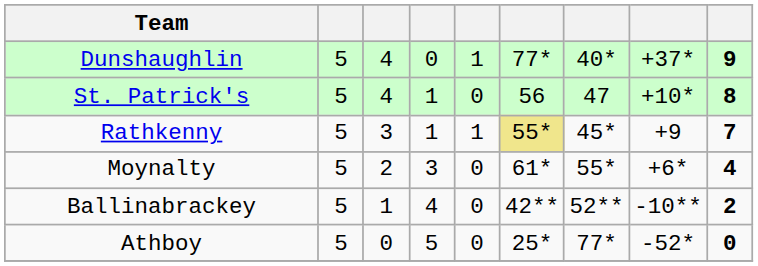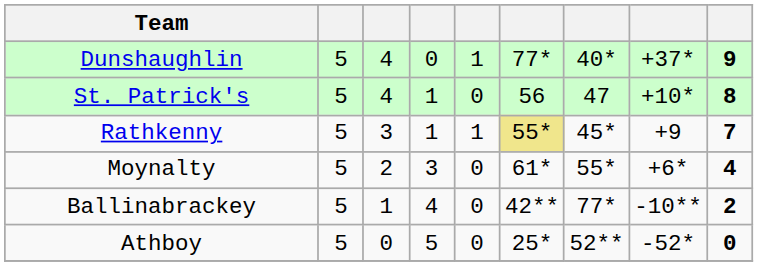Ballinabrackey | column 7: 52** -> 77*
Athboy | column 7: 77* -> 52**
